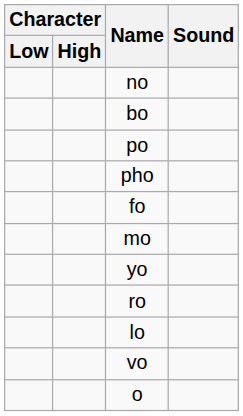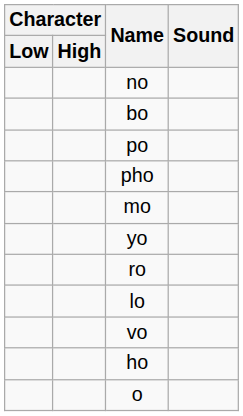- row: fo
+ row: ho
